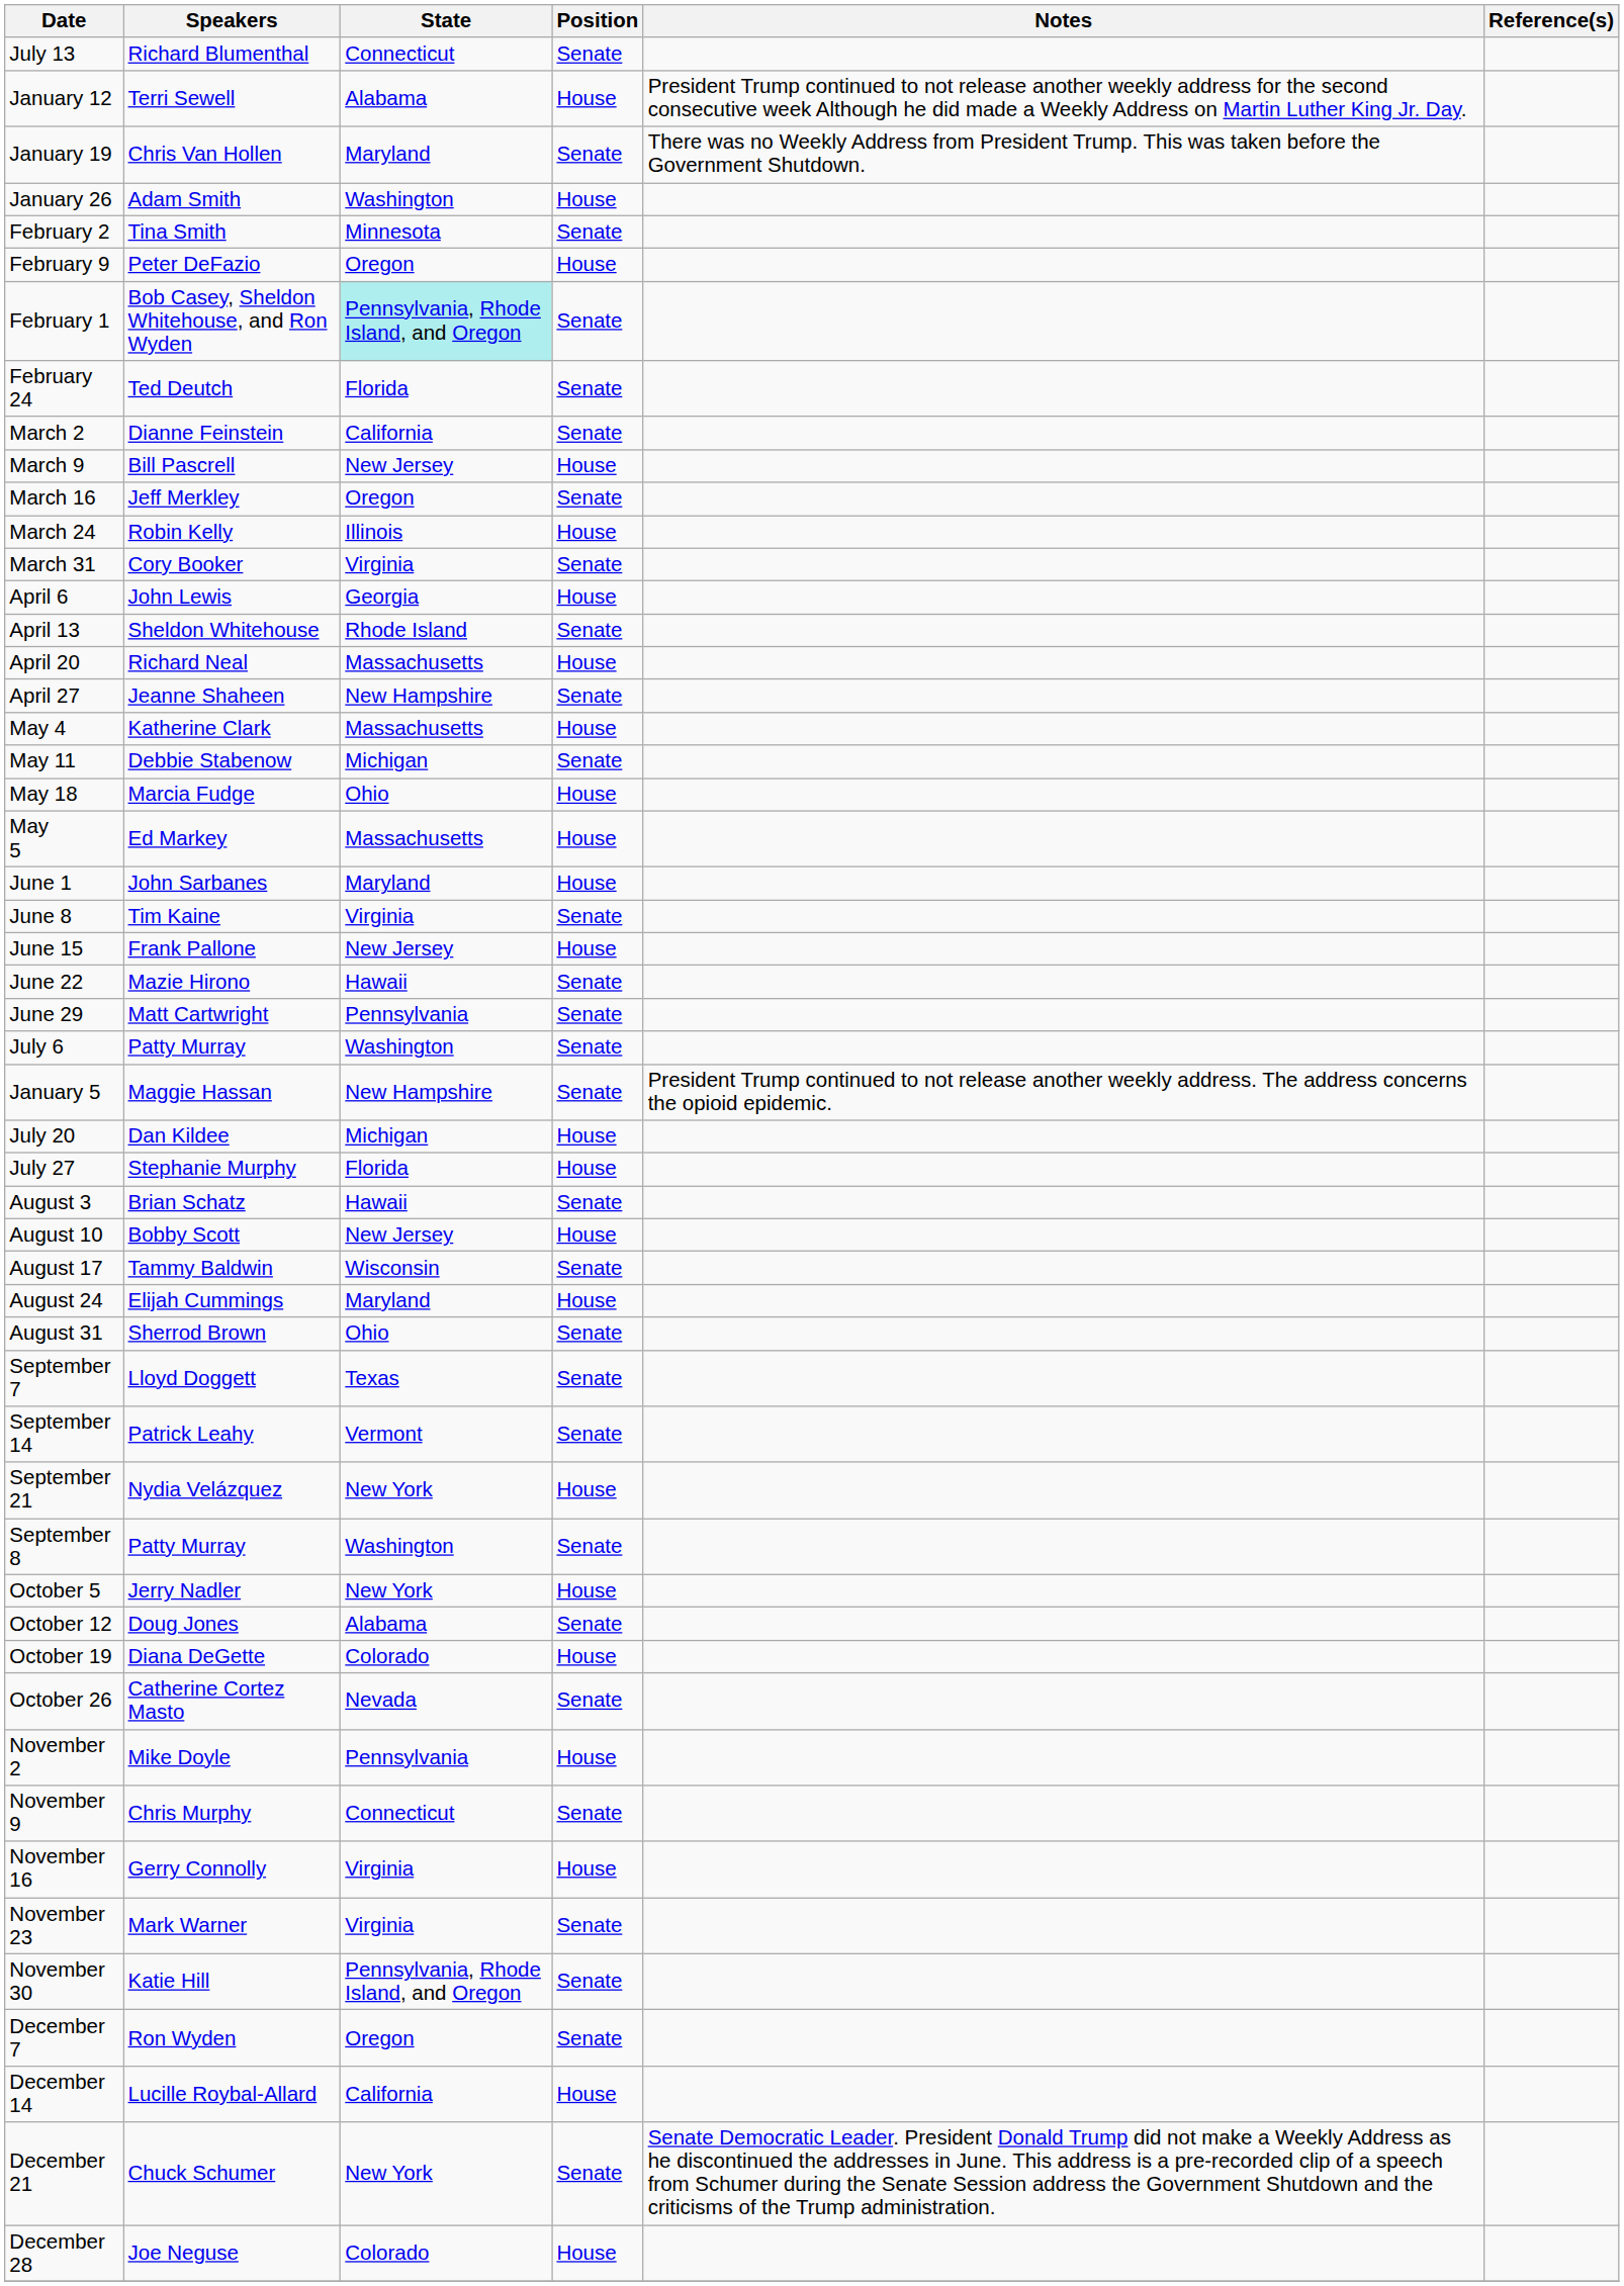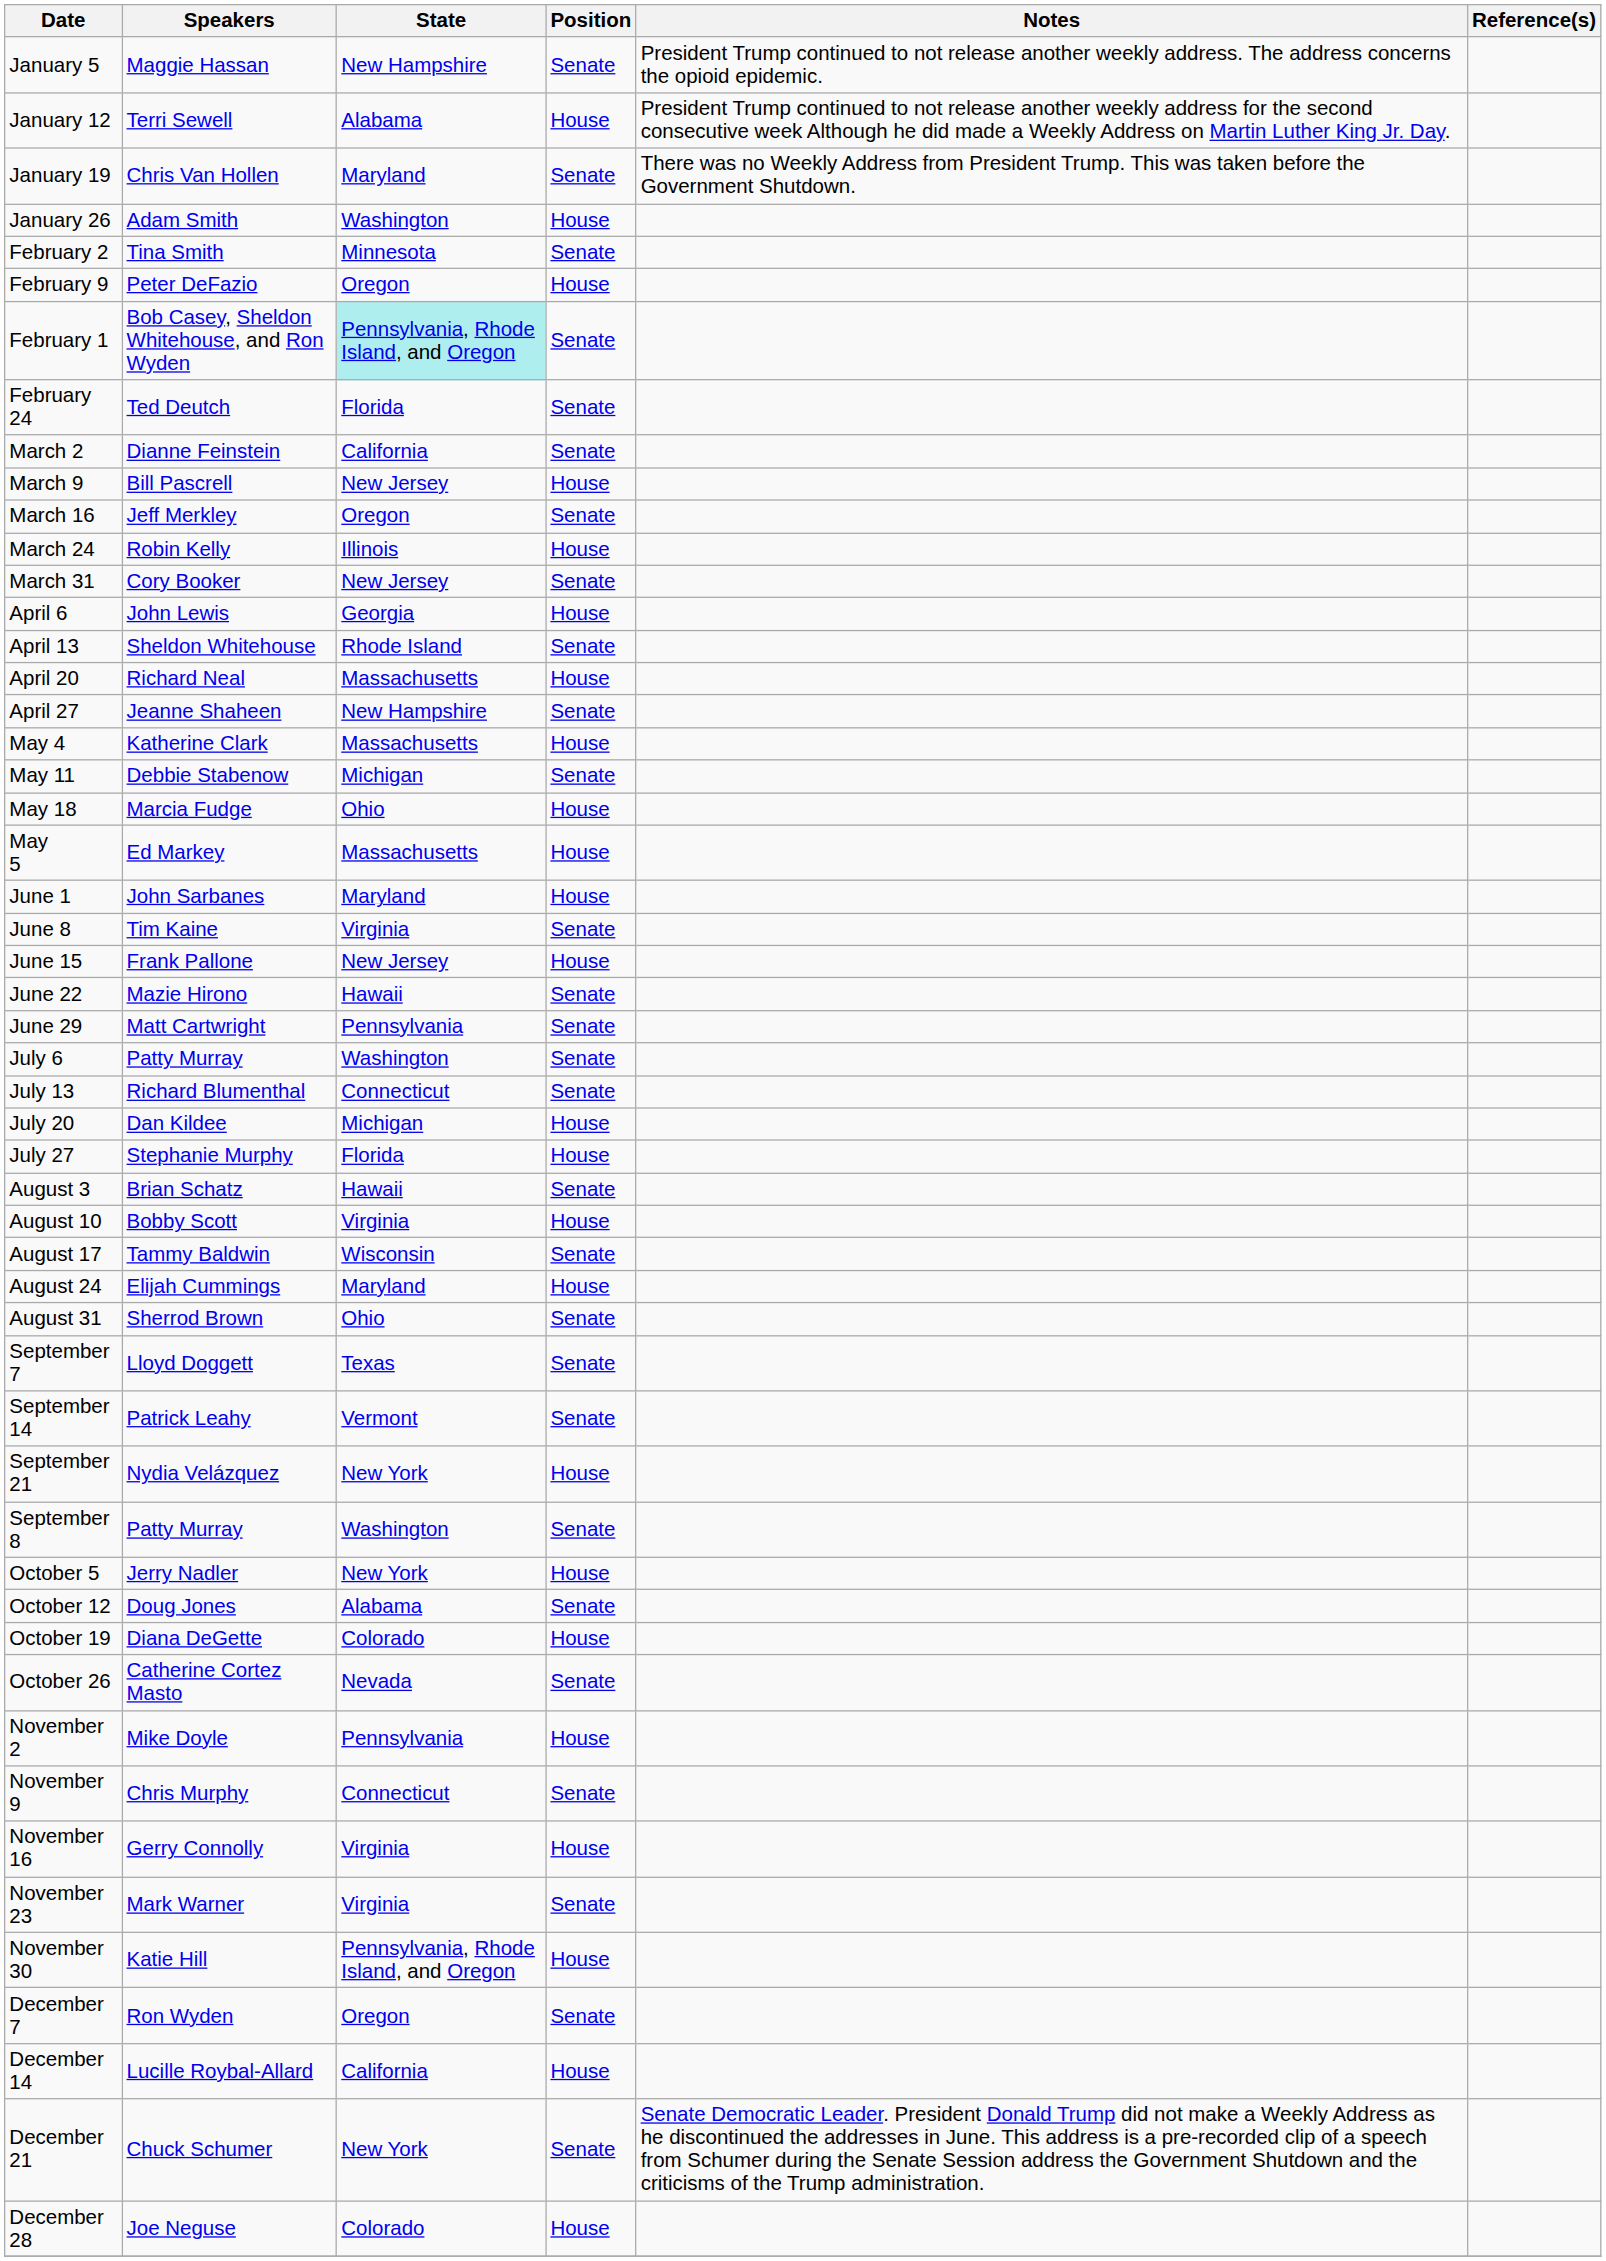rows swapped: January 5 <-> July 13
March 31 | State: Virginia -> New Jersey
August 10 | State: New Jersey -> Virginia
November 30 | Position: Senate -> House
